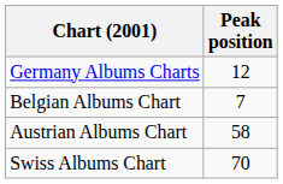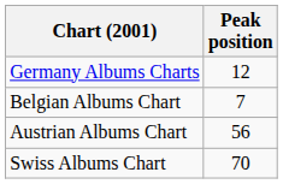Austrian Albums Chart | Peak position: 58 -> 56
